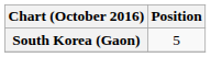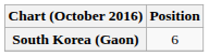South Korea (Gaon) | Position: 5 -> 6
